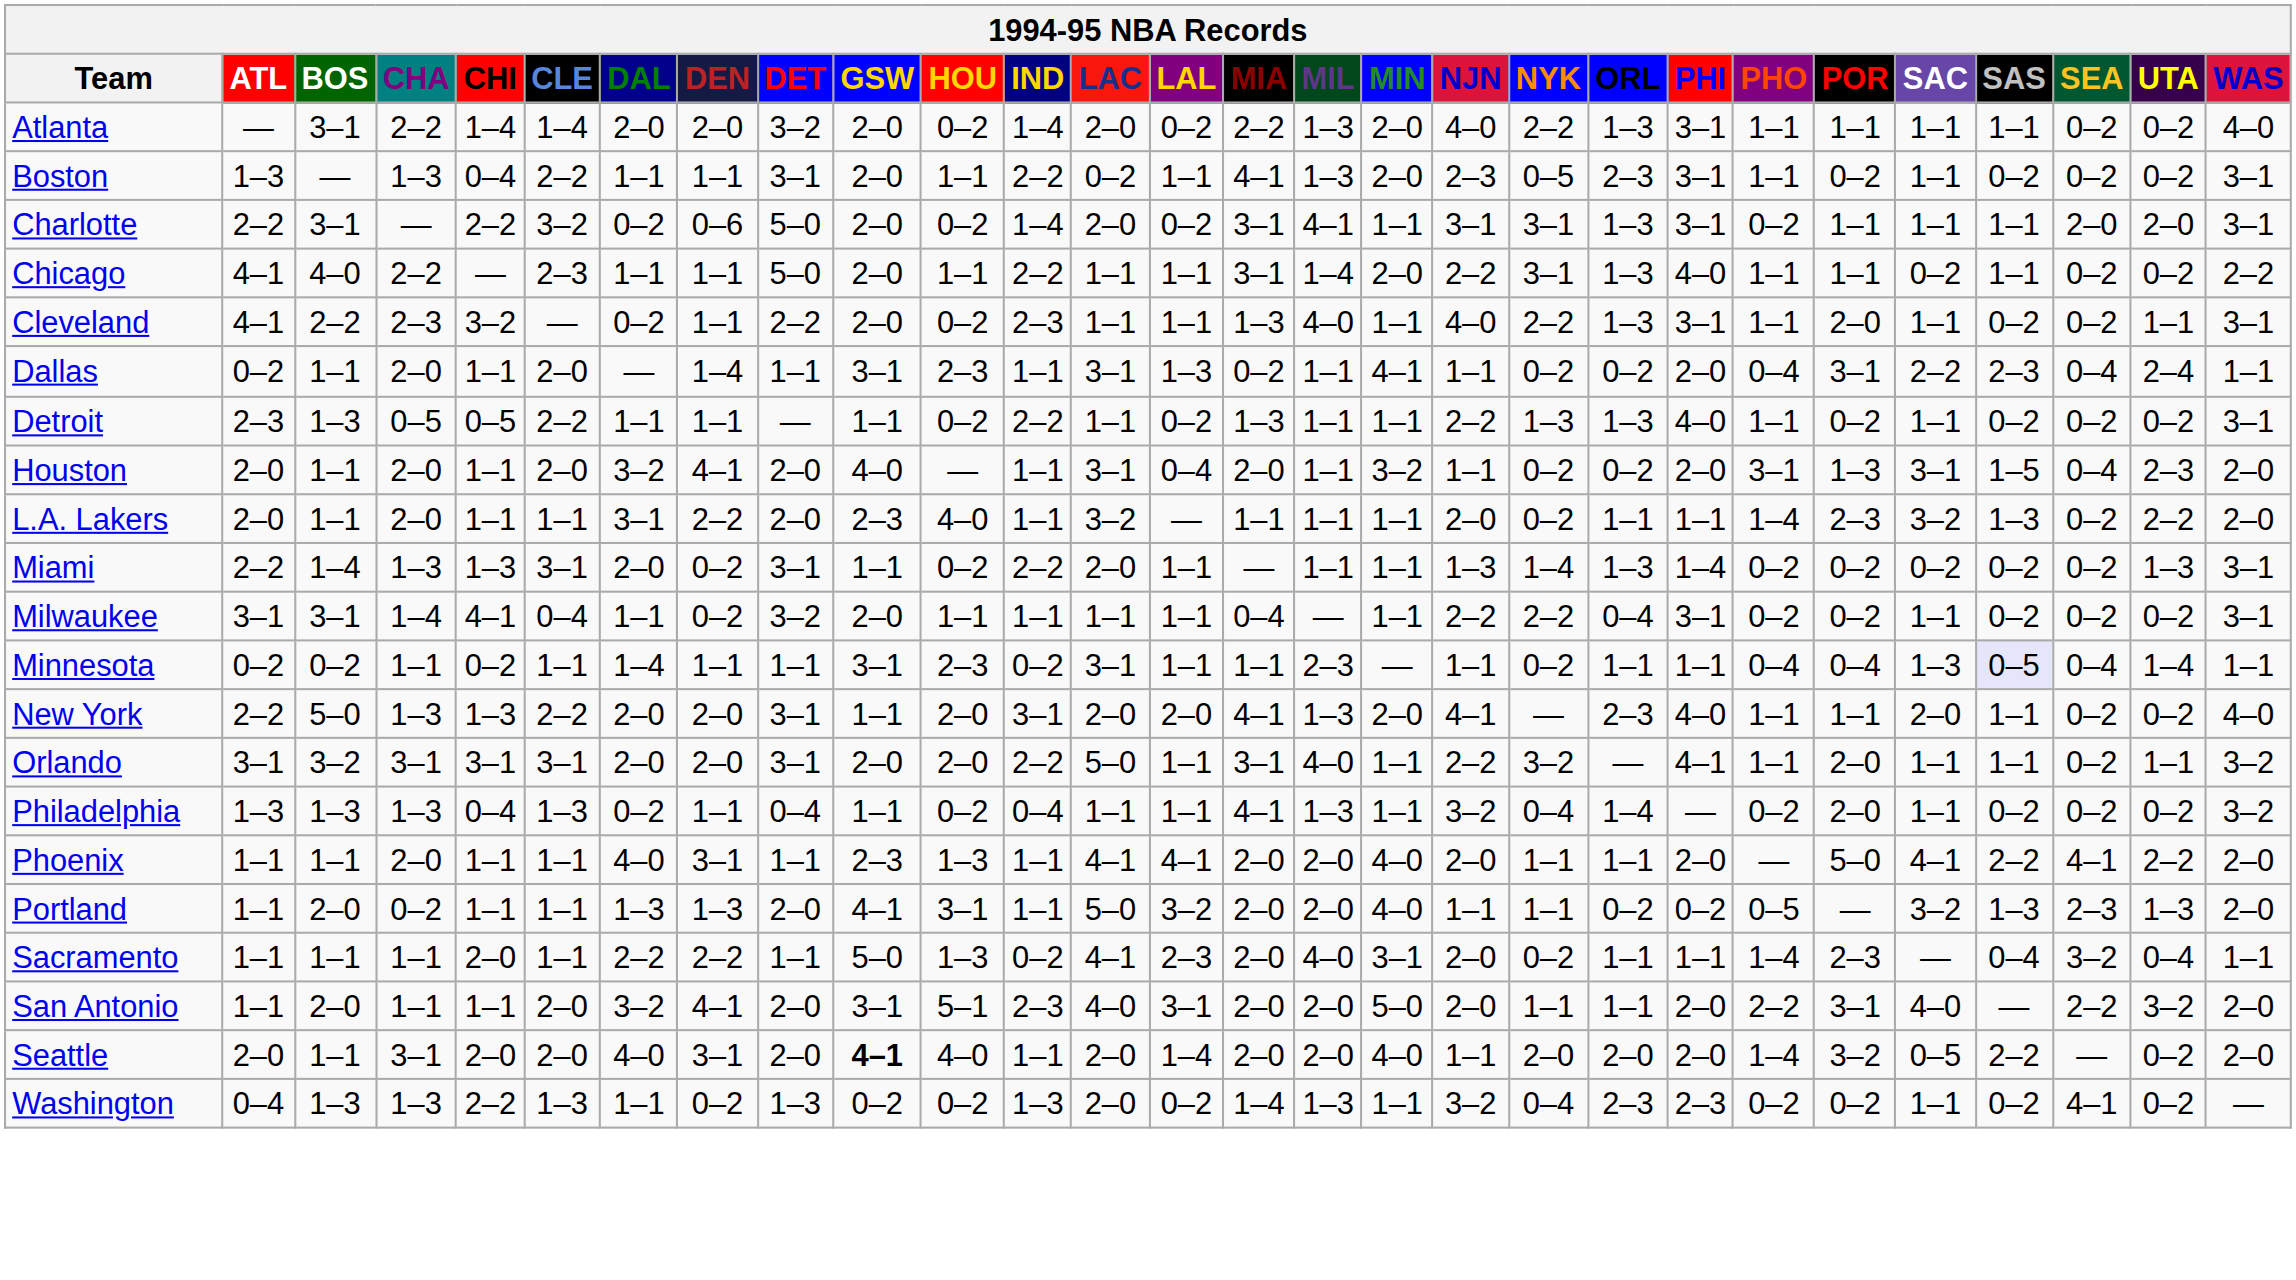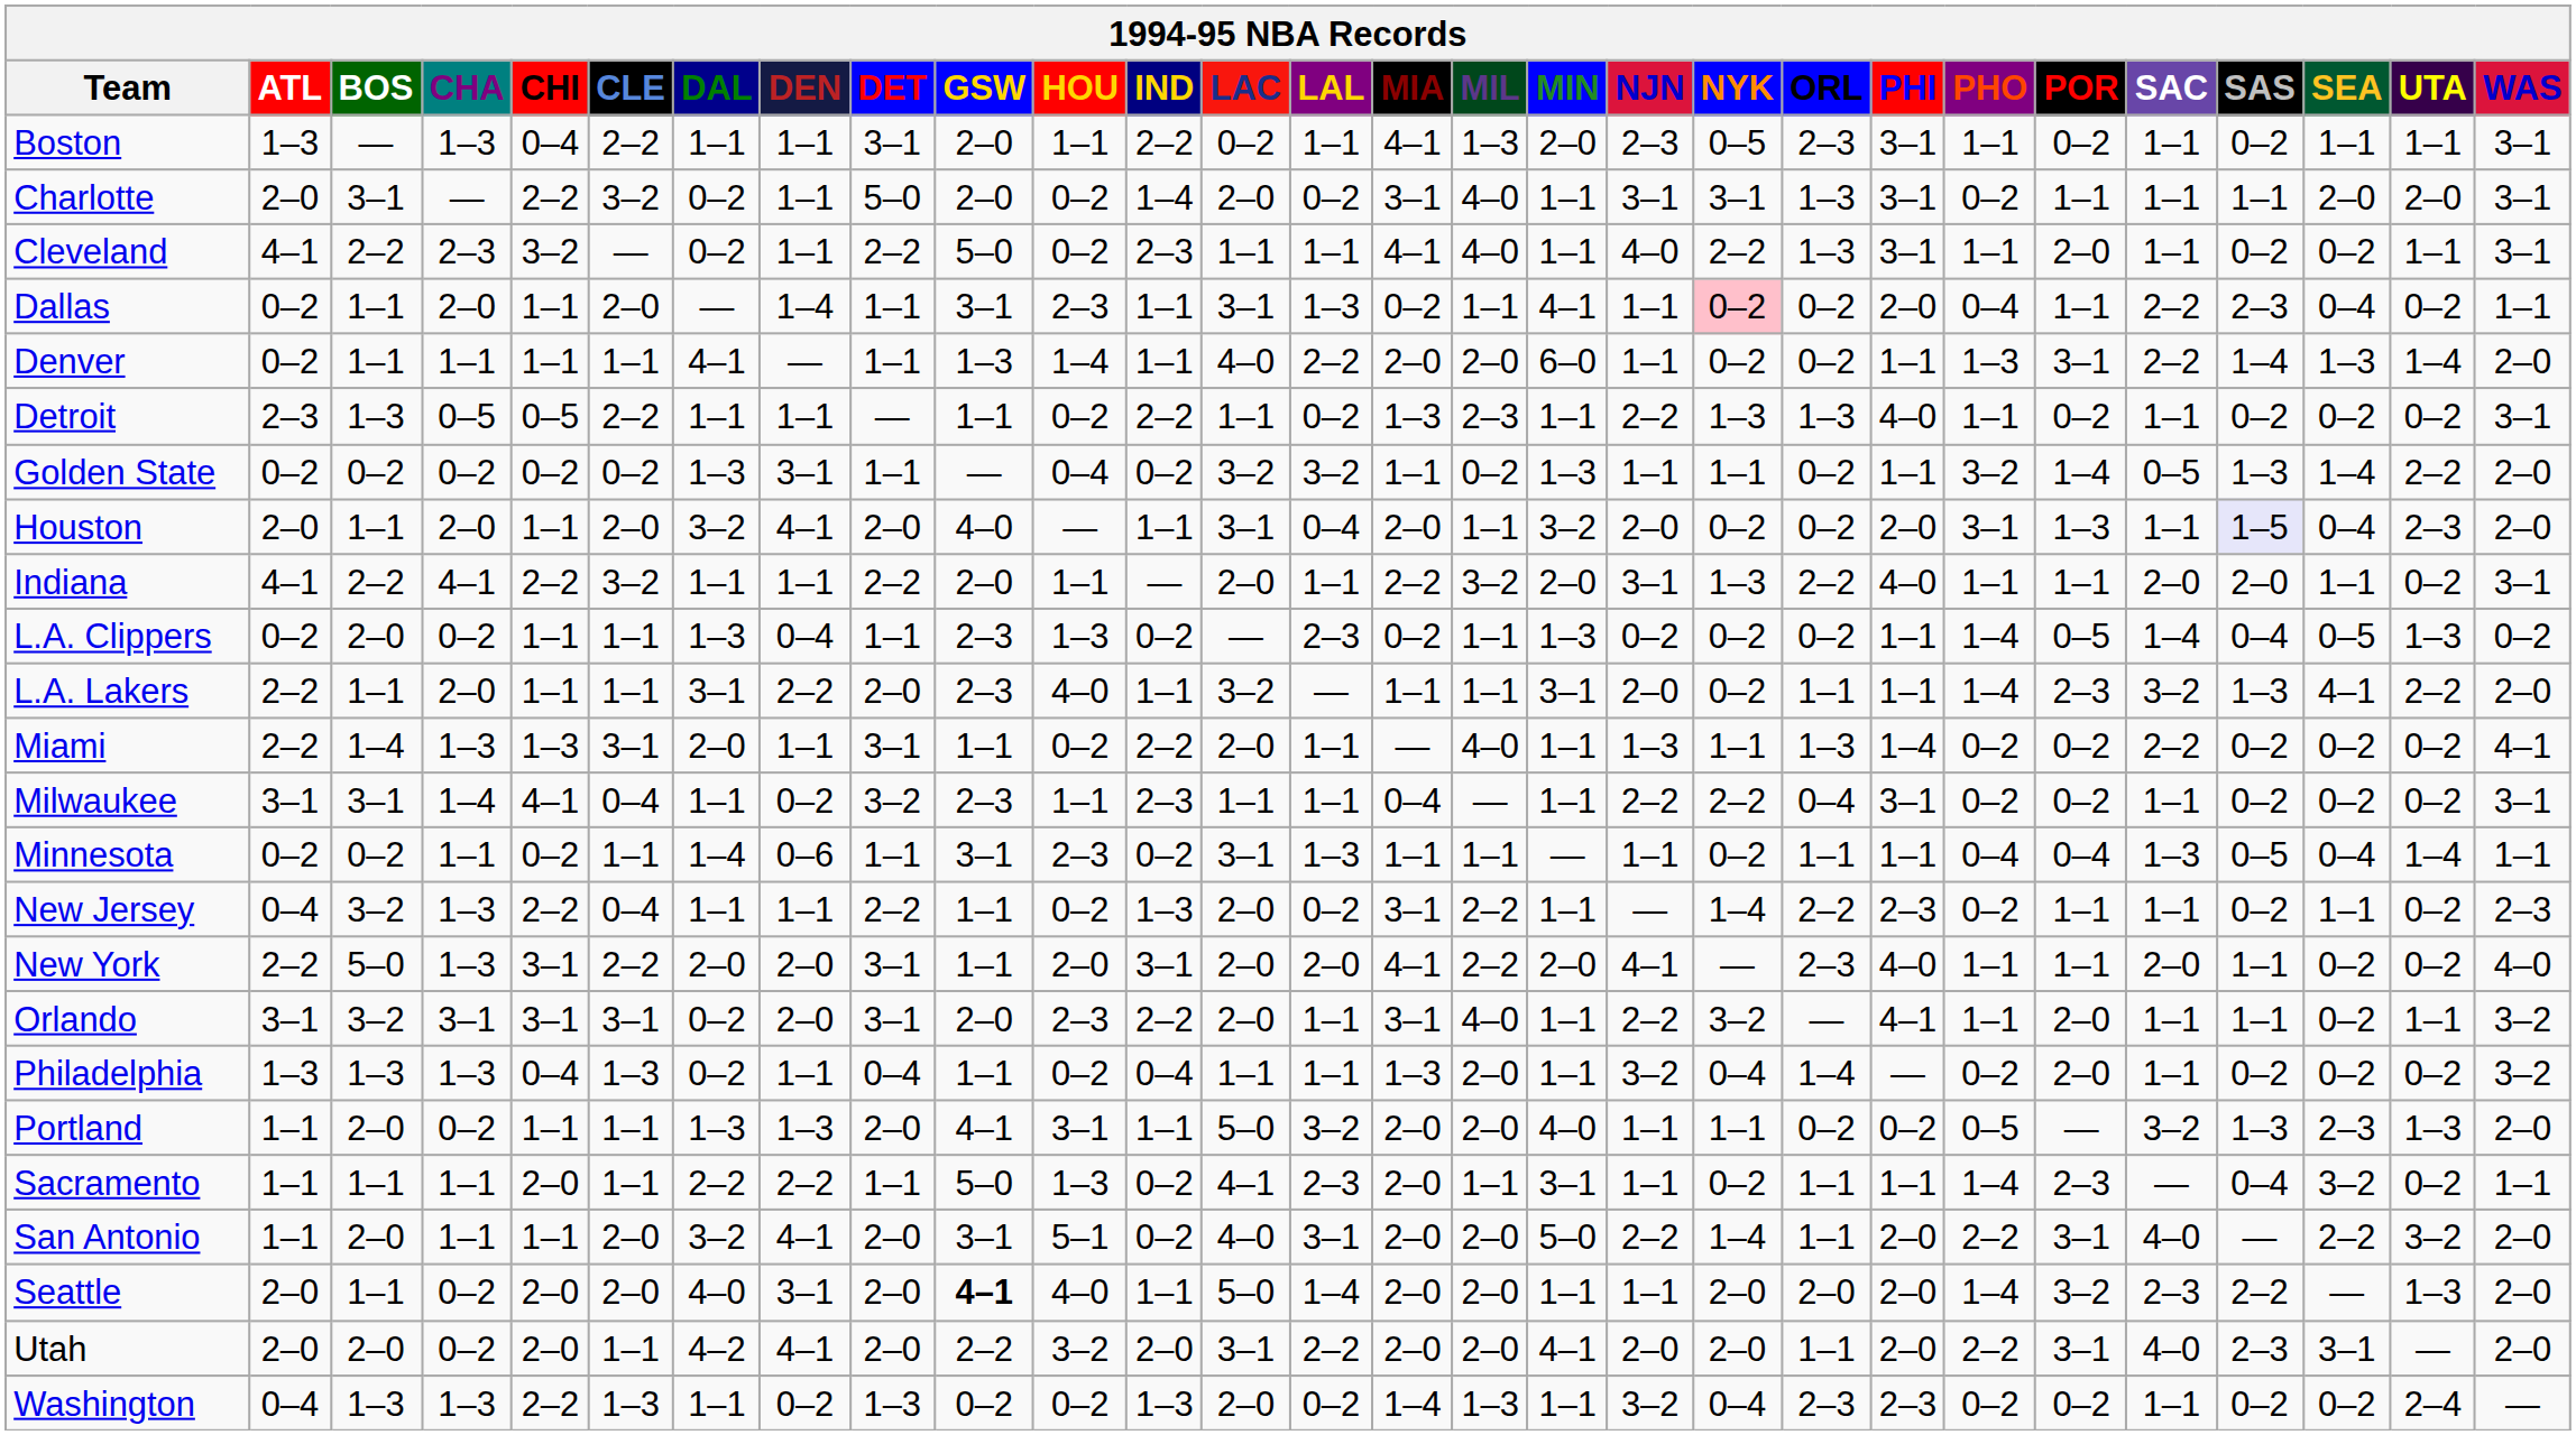- row: Atlanta | — | 3–1 | 2–2 | 1–4 | 1–4 | 2–0 | 2–0 | 3–2 | 2–0 | 0–2 | 1–4 | 2–0 | 0–2 | 2–2 | 1–3 | 2–0 | 4–0 | 2–2 | 1–3 | 3–1 | 1–1 | 1–1 | 1–1 | 1–1 | 0–2 | 0–2 | 4–0
Boston | SEA: 0–2 -> 1–1
Boston | UTA: 0–2 -> 1–1
Charlotte | ATL: 2–2 -> 2–0
Charlotte | DEN: 0–6 -> 1–1
Charlotte | MIL: 4–1 -> 4–0
- row: Chicago | 4–1 | 4–0 | 2–2 | — | 2–3 | 1–1 | 1–1 | 5–0 | 2–0 | 1–1 | 2–2 | 1–1 | 1–1 | 3–1 | 1–4 | 2–0 | 2–2 | 3–1 | 1–3 | 4–0 | 1–1 | 1–1 | 0–2 | 1–1 | 0–2 | 0–2 | 2–2
Cleveland | GSW: 2–0 -> 5–0
Cleveland | MIA: 1–3 -> 4–1
Dallas | NYK: no background -> pink background
Dallas | POR: 3–1 -> 1–1
Dallas | UTA: 2–4 -> 0–2
+ row: Denver | 0–2 | 1–1 | 1–1 | 1–1 | 1–1 | 4–1 | — | 1–1 | 1–3 | 1–4 | 1–1 | 4–0 | 2–2 | 2–0 | 2–0 | 6–0 | 1–1 | 0–2 | 0–2 | 1–1 | 1–3 | 3–1 | 2–2 | 1–4 | 1–3 | 1–4 | 2–0
Detroit | MIL: 1–1 -> 2–3
+ row: Golden State | 0–2 | 0–2 | 0–2 | 0–2 | 0–2 | 1–3 | 3–1 | 1–1 | — | 0–4 | 0–2 | 3–2 | 3–2 | 1–1 | 0–2 | 1–3 | 1–1 | 1–1 | 0–2 | 1–1 | 3–2 | 1–4 | 0–5 | 1–3 | 1–4 | 2–2 | 2–0
Houston | NJN: 1–1 -> 2–0
Houston | SAC: 3–1 -> 1–1
Houston | SAS: no background -> lavender background
+ row: Indiana | 4–1 | 2–2 | 4–1 | 2–2 | 3–2 | 1–1 | 1–1 | 2–2 | 2–0 | 1–1 | — | 2–0 | 1–1 | 2–2 | 3–2 | 2–0 | 3–1 | 1–3 | 2–2 | 4–0 | 1–1 | 1–1 | 2–0 | 2–0 | 1–1 | 0–2 | 3–1
+ row: L.A. Clippers | 0–2 | 2–0 | 0–2 | 1–1 | 1–1 | 1–3 | 0–4 | 1–1 | 2–3 | 1–3 | 0–2 | — | 2–3 | 0–2 | 1–1 | 1–3 | 0–2 | 0–2 | 0–2 | 1–1 | 1–4 | 0–5 | 1–4 | 0–4 | 0–5 | 1–3 | 0–2
L.A. Lakers | ATL: 2–0 -> 2–2
L.A. Lakers | MIN: 1–1 -> 3–1
L.A. Lakers | SEA: 0–2 -> 4–1
Miami | DEN: 0–2 -> 1–1
Miami | MIL: 1–1 -> 4–0
Miami | NYK: 1–4 -> 1–1
Miami | SAC: 0–2 -> 2–2
Miami | UTA: 1–3 -> 0–2
Miami | WAS: 3–1 -> 4–1
Milwaukee | GSW: 2–0 -> 2–3
Milwaukee | IND: 1–1 -> 2–3
Minnesota | DEN: 1–1 -> 0–6
Minnesota | LAL: 1–1 -> 1–3
Minnesota | MIL: 2–3 -> 1–1
Minnesota | SAS: lavender background -> no background
+ row: New Jersey | 0–4 | 3–2 | 1–3 | 2–2 | 0–4 | 1–1 | 1–1 | 2–2 | 1–1 | 0–2 | 1–3 | 2–0 | 0–2 | 3–1 | 2–2 | 1–1 | — | 1–4 | 2–2 | 2–3 | 0–2 | 1–1 | 1–1 | 0–2 | 1–1 | 0–2 | 2–3
New York | CHI: 1–3 -> 3–1
New York | MIL: 1–3 -> 2–2
Orlando | DAL: 2–0 -> 0–2
Orlando | HOU: 2–0 -> 2–3
Orlando | LAC: 5–0 -> 2–0
Philadelphia | MIA: 4–1 -> 1–3
Philadelphia | MIL: 1–3 -> 2–0
- row: Phoenix | 1–1 | 1–1 | 2–0 | 1–1 | 1–1 | 4–0 | 3–1 | 1–1 | 2–3 | 1–3 | 1–1 | 4–1 | 4–1 | 2–0 | 2–0 | 4–0 | 2–0 | 1–1 | 1–1 | 2–0 | — | 5–0 | 4–1 | 2–2 | 4–1 | 2–2 | 2–0
Sacramento | MIL: 4–0 -> 1–1
Sacramento | NJN: 2–0 -> 1–1
Sacramento | UTA: 0–4 -> 0–2
San Antonio | IND: 2–3 -> 0–2
San Antonio | NJN: 2–0 -> 2–2
San Antonio | NYK: 1–1 -> 1–4
Seattle | CHA: 3–1 -> 0–2
Seattle | LAC: 2–0 -> 5–0
Seattle | MIN: 4–0 -> 1–1
Seattle | SAC: 0–5 -> 2–3
Seattle | UTA: 0–2 -> 1–3
+ row: Utah | 2–0 | 2–0 | 0–2 | 2–0 | 1–1 | 4–2 | 4–1 | 2–0 | 2–2 | 3–2 | 2–0 | 3–1 | 2–2 | 2–0 | 2–0 | 4–1 | 2–0 | 2–0 | 1–1 | 2–0 | 2–2 | 3–1 | 4–0 | 2–3 | 3–1 | — | 2–0
Washington | SEA: 4–1 -> 0–2
Washington | UTA: 0–2 -> 2–4
